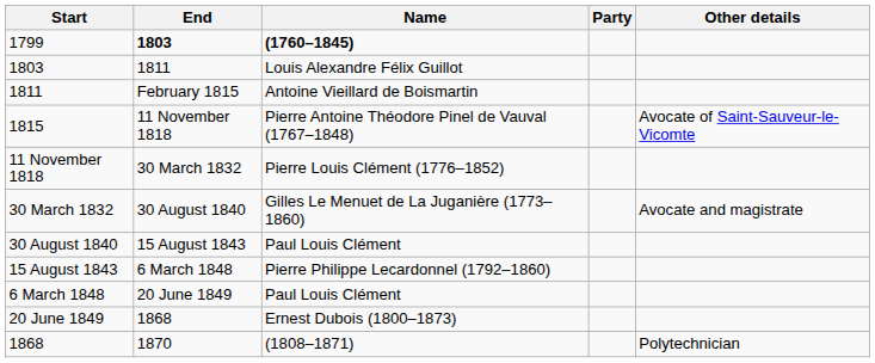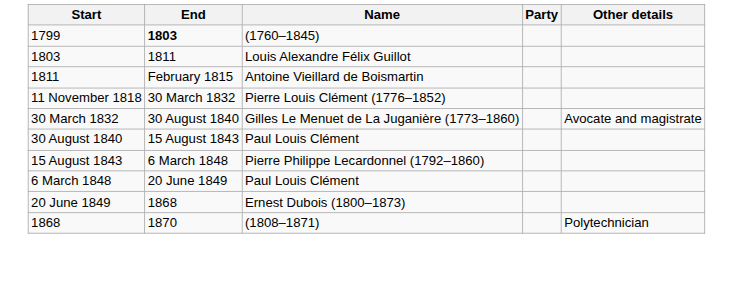1799 | Name: bold -> normal
- row: 1815 | 11 November 1818 | Pierre Antoine Théodore Pinel de Vauval (1767–1848) | Avocate of Saint-Sauveur-le-Vicomte
